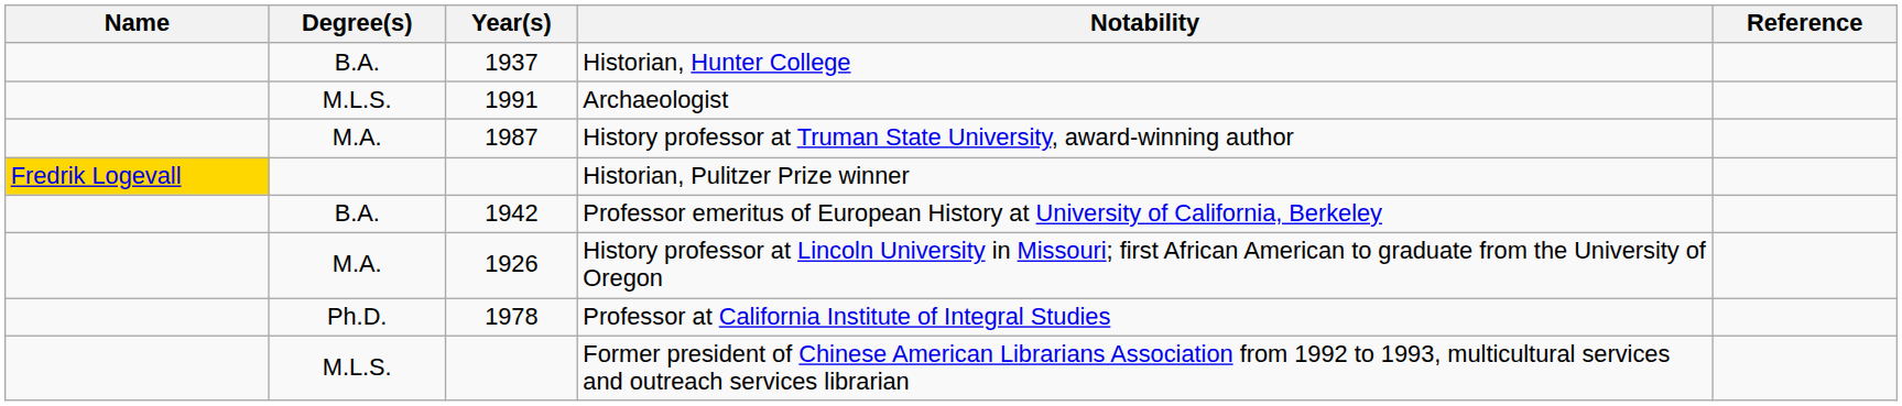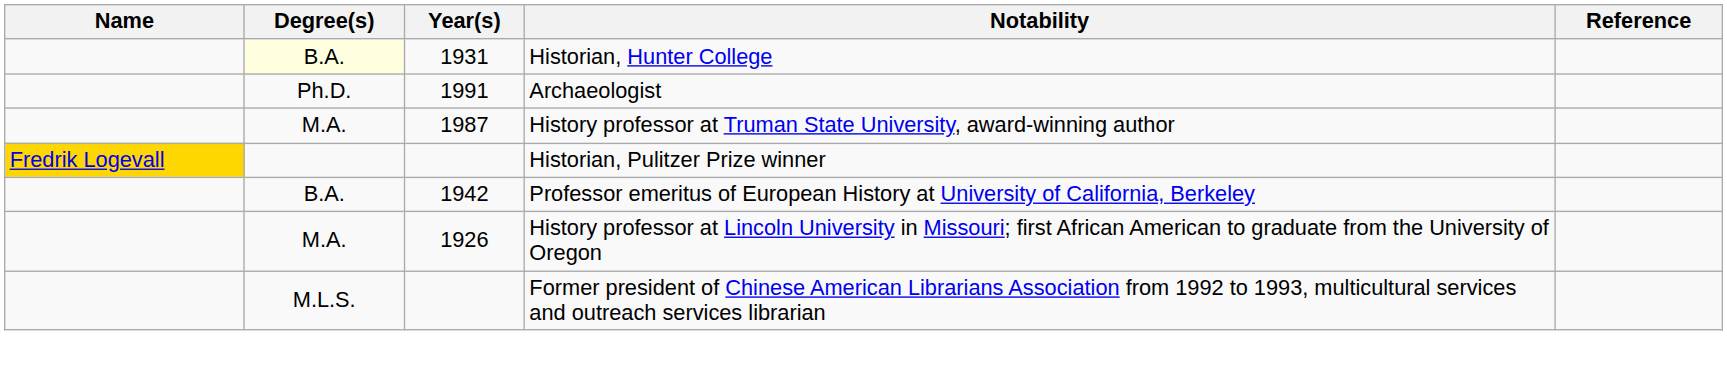Historian, Hunter College | Degree(s): no background -> lightyellow background
Historian, Hunter College | Year(s): 1937 -> 1931
Archaeologist | Degree(s): M.L.S. -> Ph.D.
- row: Ph.D. | 1978 | Professor at California Institute of Integral Studies
